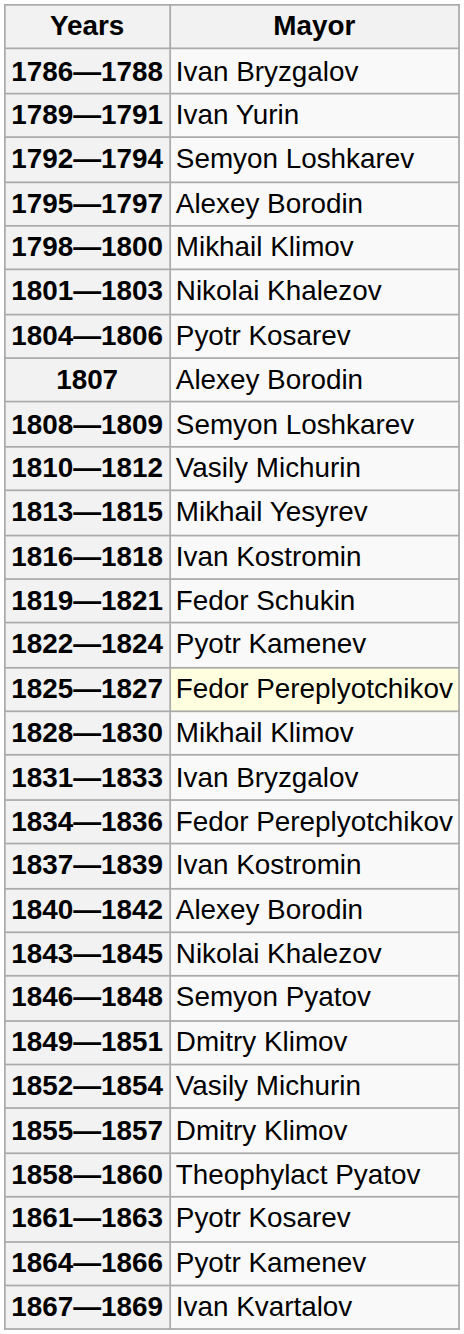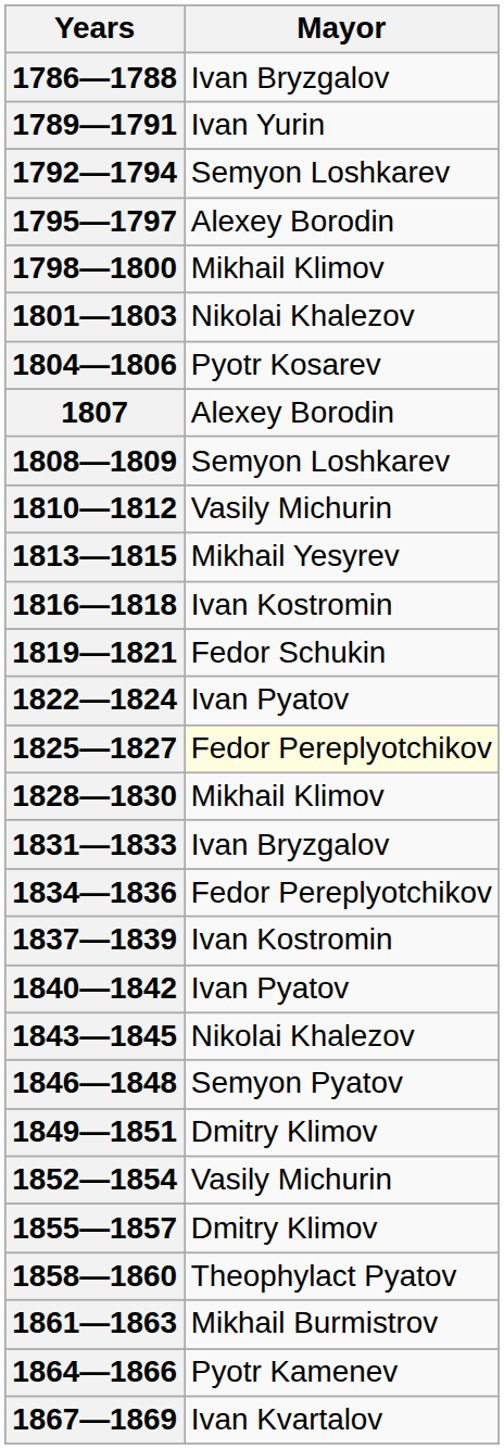1822—1824 | Mayor: Pyotr Kamenev -> Ivan Pyatov
1840—1842 | Mayor: Alexey Borodin -> Ivan Pyatov
1861—1863 | Mayor: Pyotr Kosarev -> Mikhail Burmistrov
